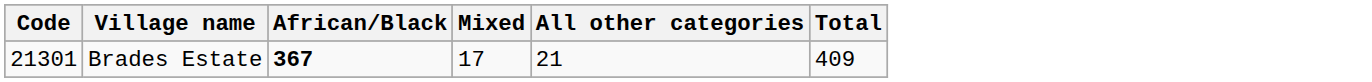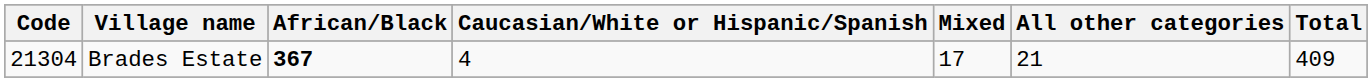+ column: Caucasian/White or Hispanic/Spanish | 4
Brades Estate | Code: 21301 -> 21304
